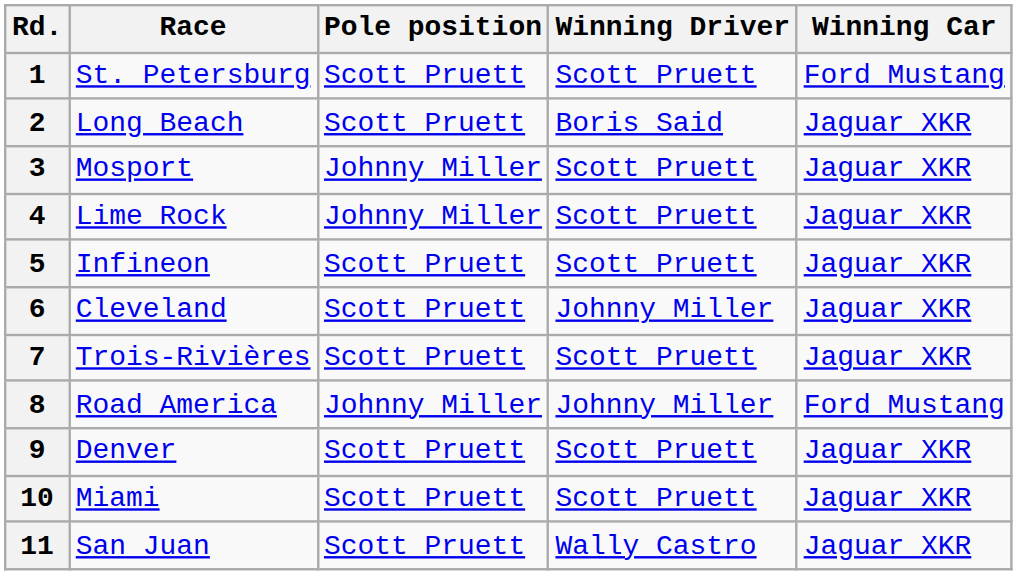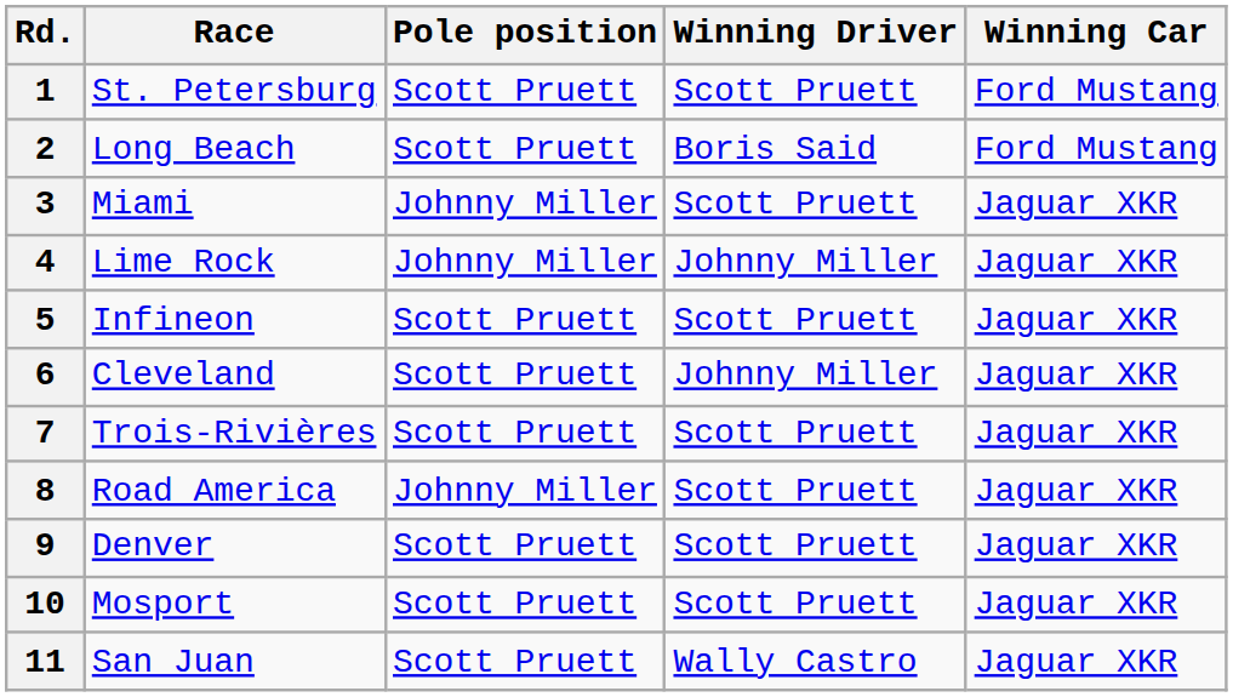2 | Winning Car: Jaguar XKR -> Ford Mustang
3 | Race: Mosport -> Miami
4 | Winning Driver: Scott Pruett -> Johnny Miller
8 | Winning Driver: Johnny Miller -> Scott Pruett
8 | Winning Car: Ford Mustang -> Jaguar XKR
10 | Race: Miami -> Mosport
